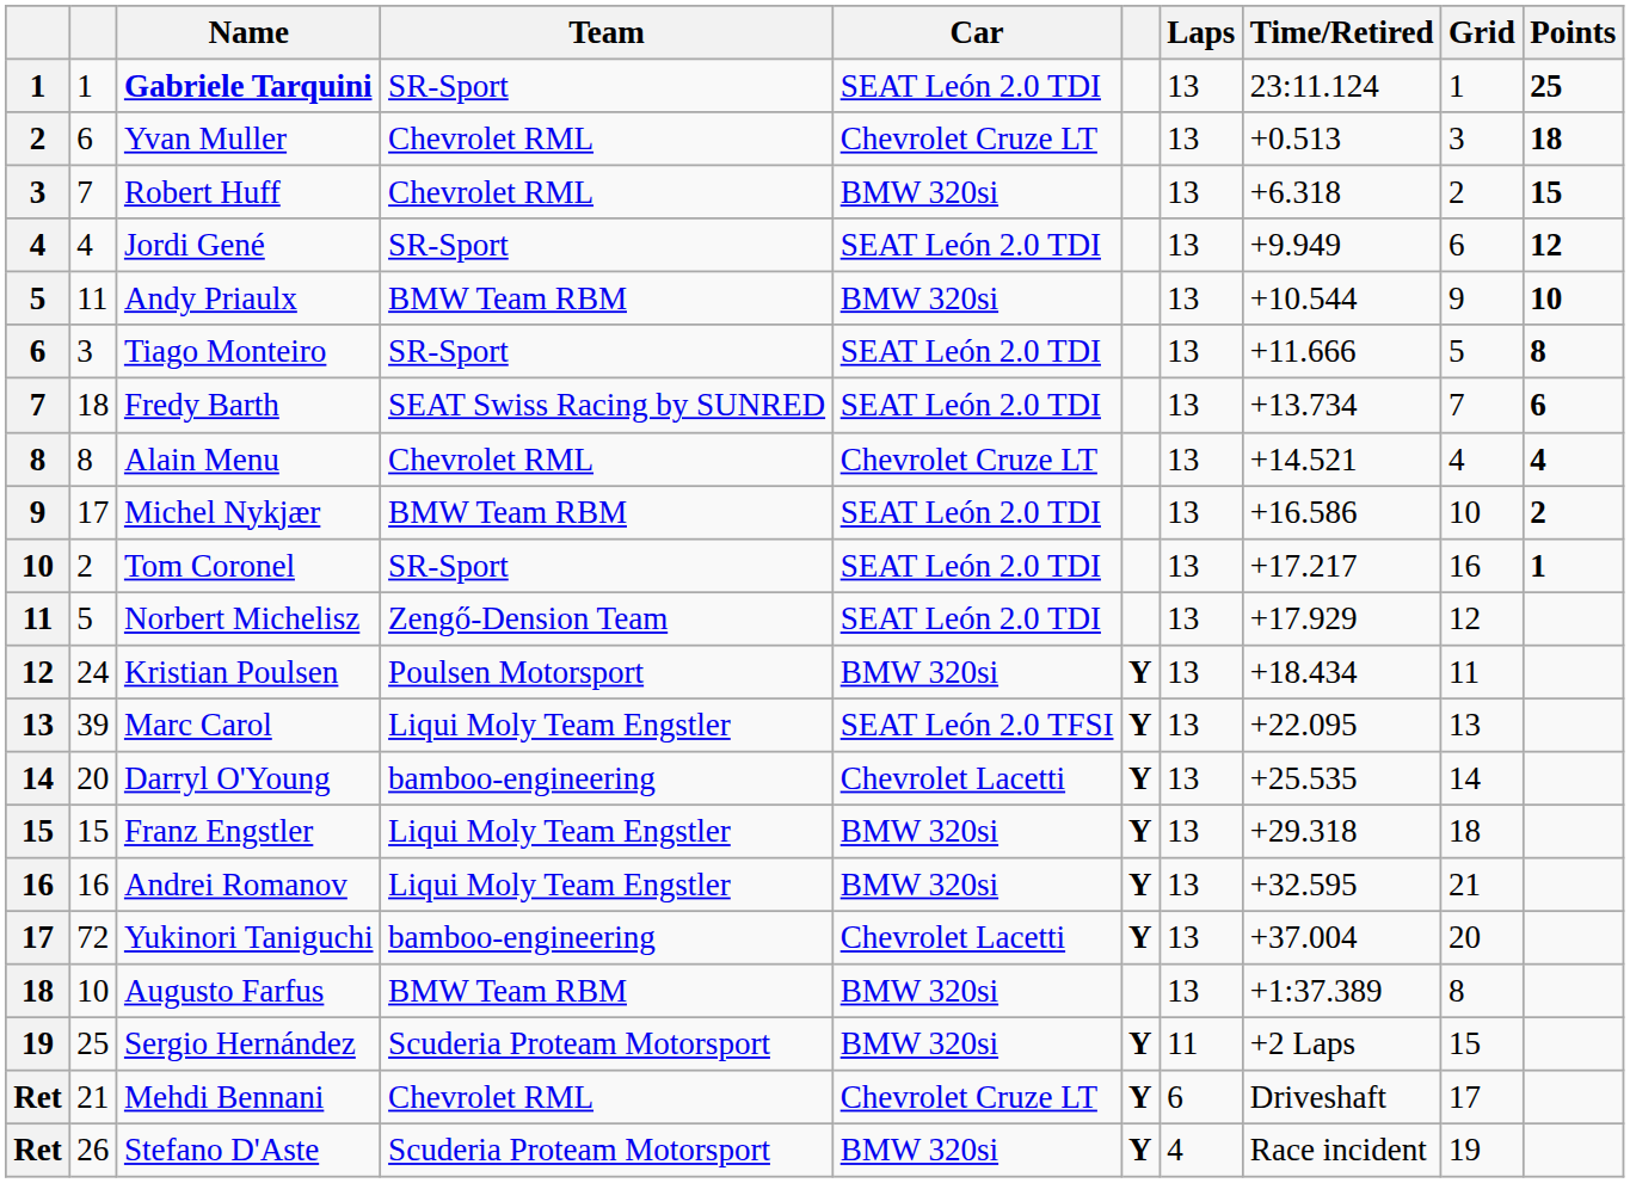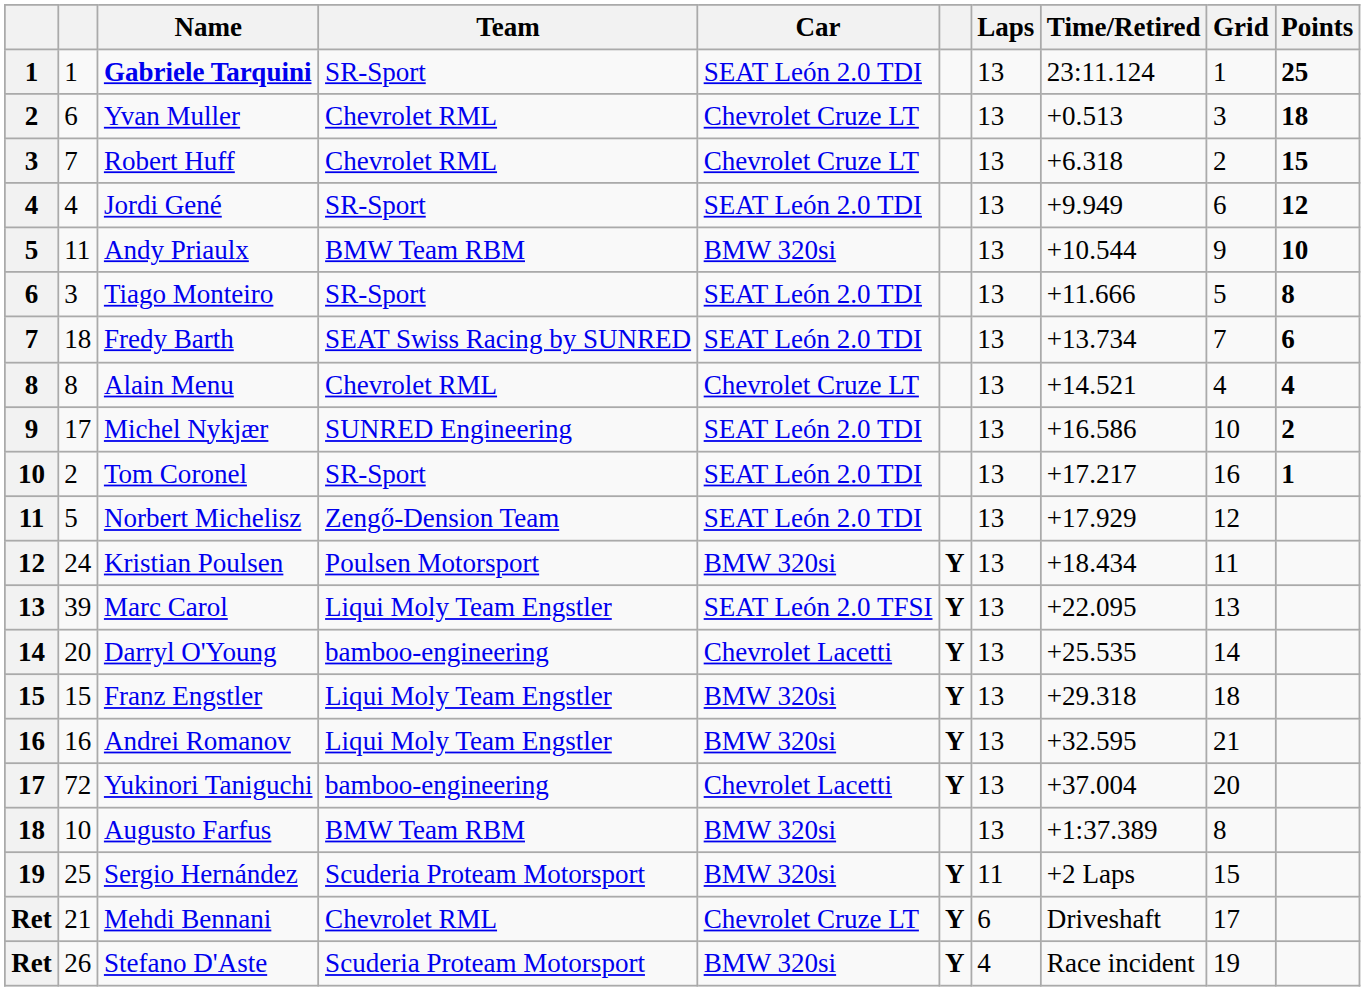Robert Huff | Car: BMW 320si -> Chevrolet Cruze LT
Michel Nykjær | Team: BMW Team RBM -> SUNRED Engineering
